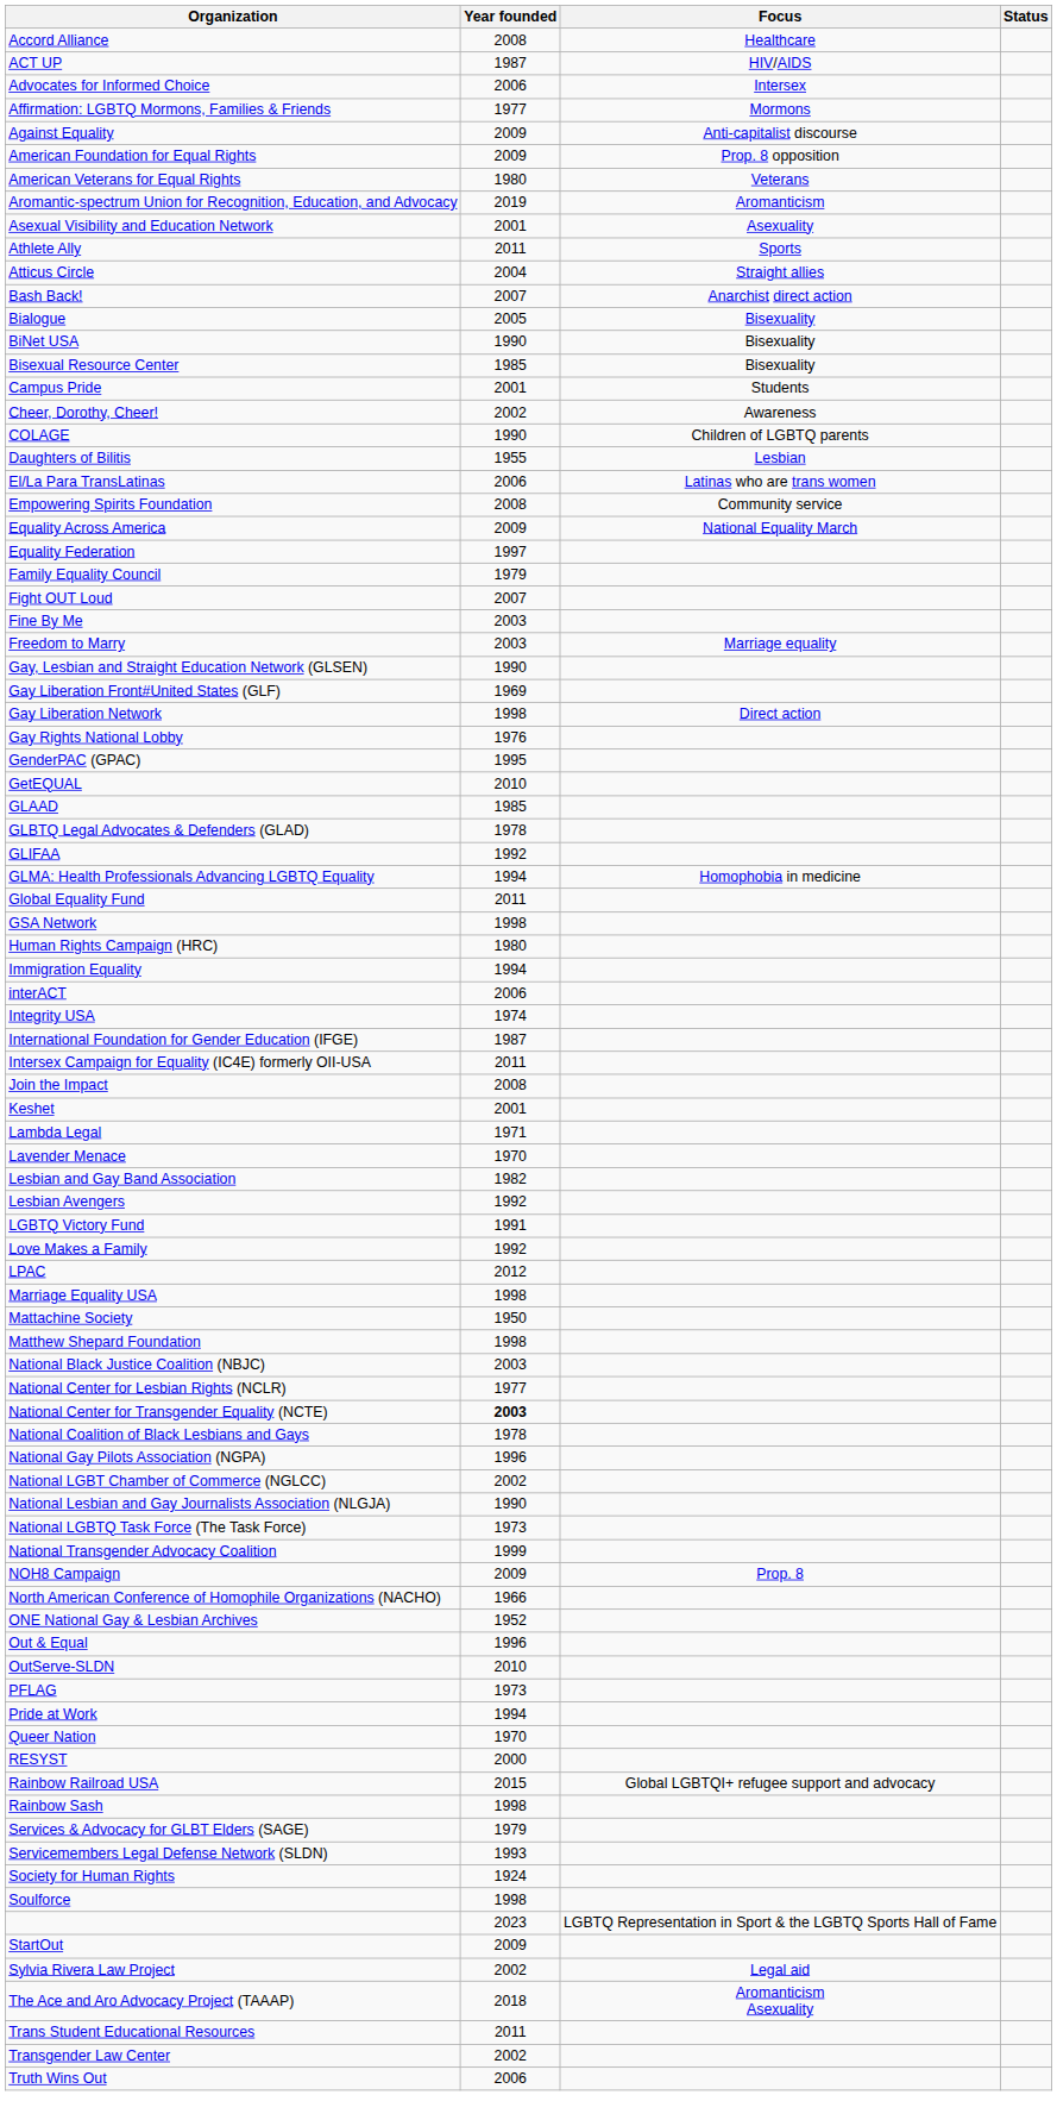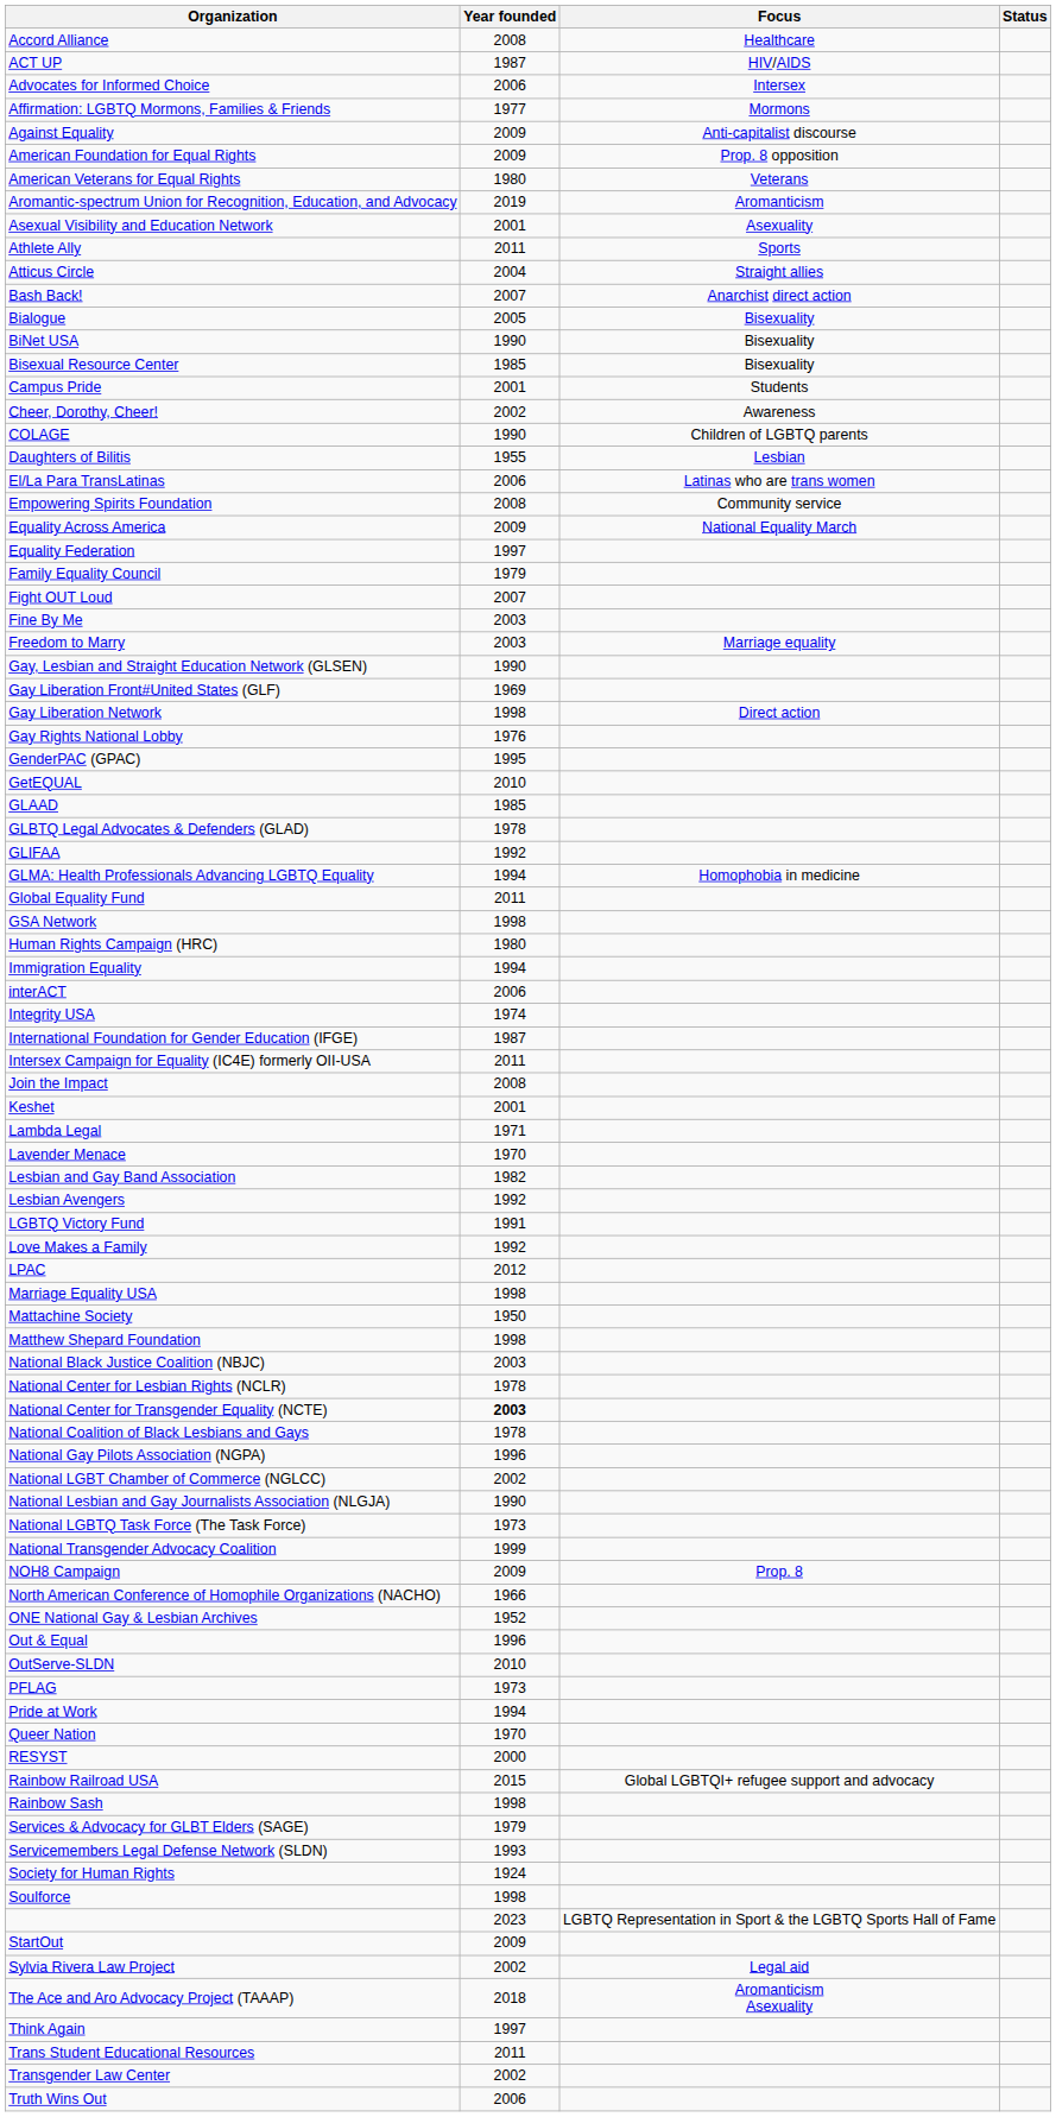National Center for Lesbian Rights (NCLR) | Year founded: 1977 -> 1978
+ row: Think Again | 1997
